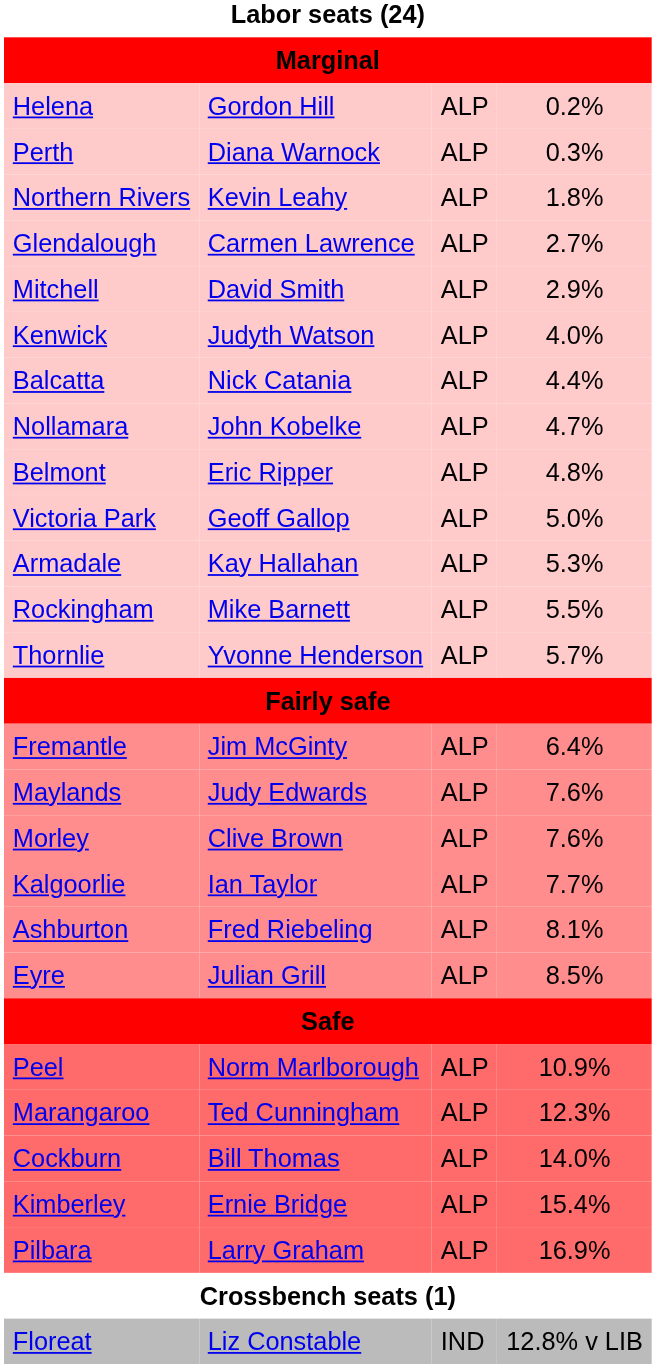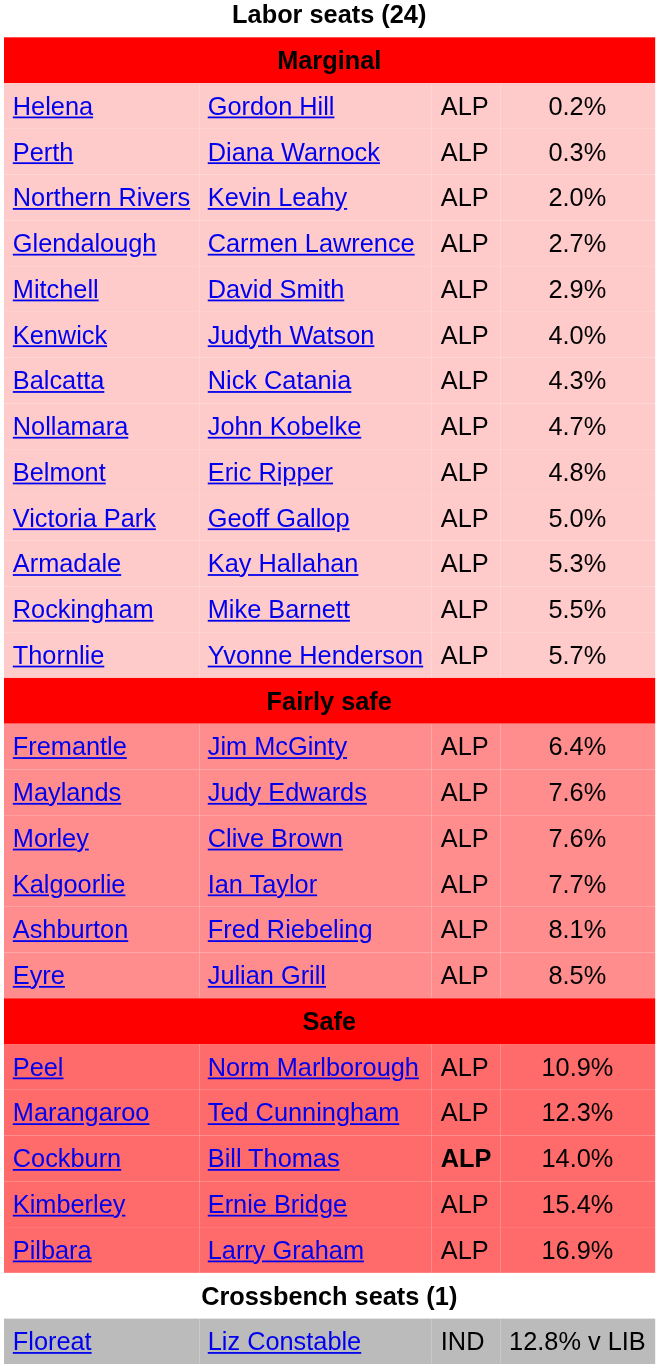Northern Rivers | column 4: 1.8% -> 2.0%
Balcatta | column 4: 4.4% -> 4.3%
Cockburn | column 3: normal -> bold
